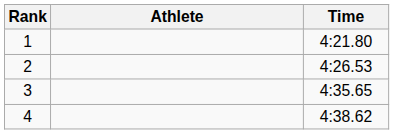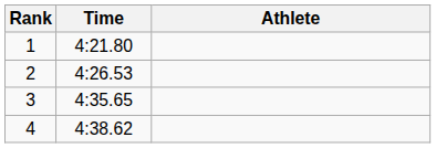columns swapped: Athlete <-> Time
